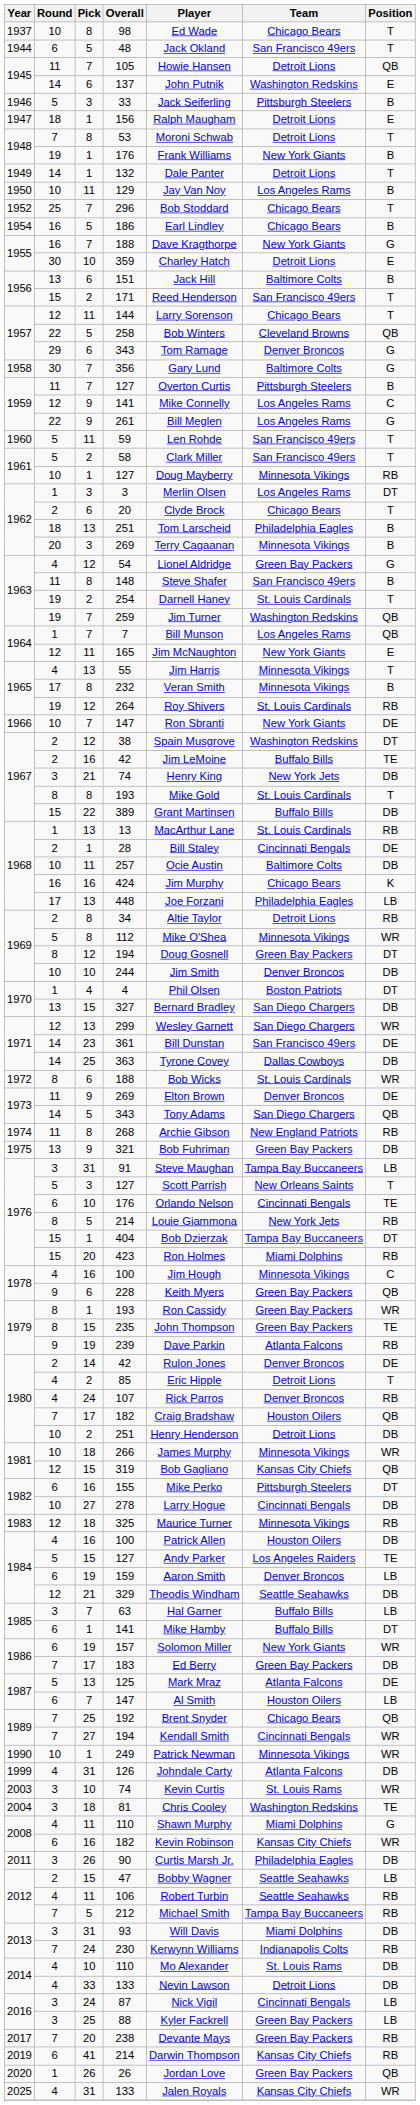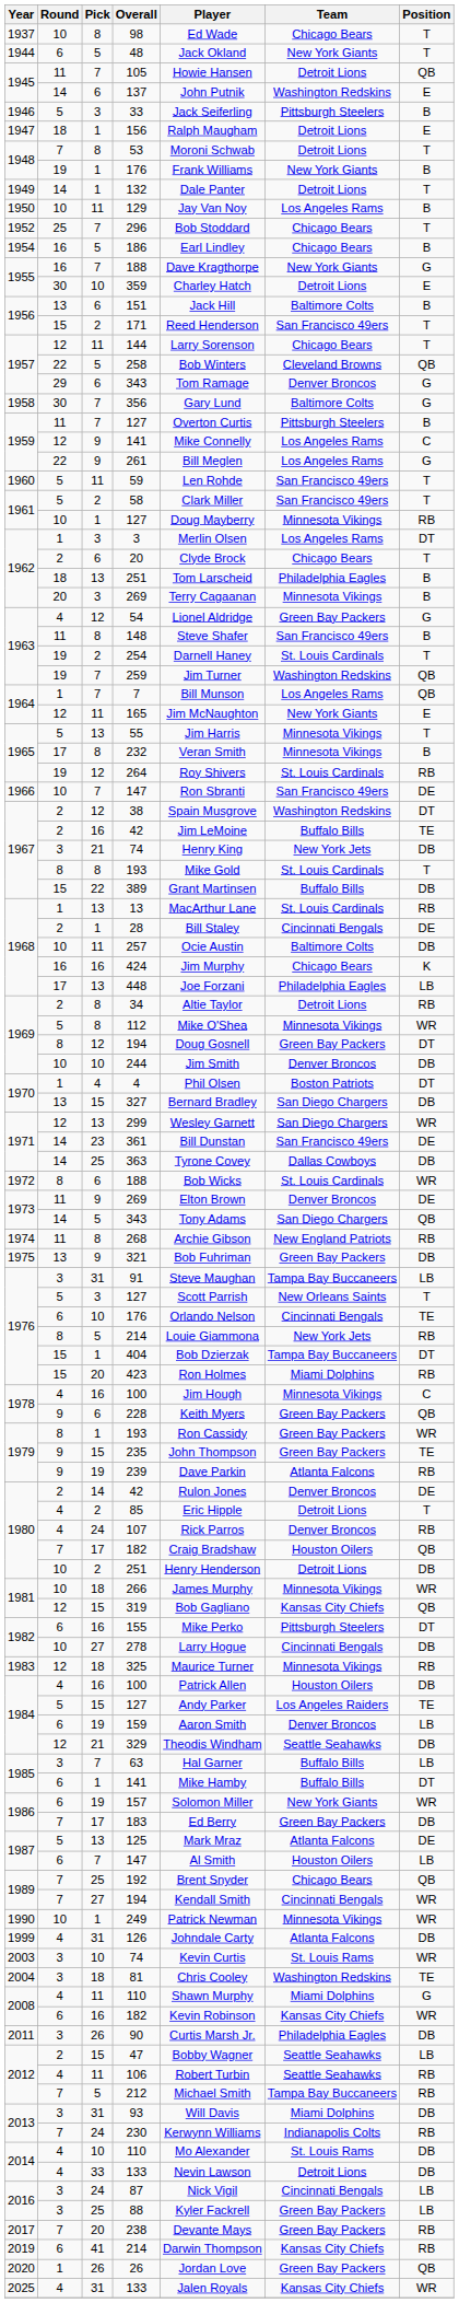48 | Team: San Francisco 49ers -> New York Giants
55 | Round: 4 -> 5
1966 / 147 | Team: New York Giants -> San Francisco 49ers
235 | Round: 8 -> 9
